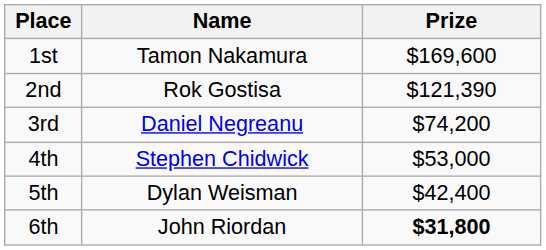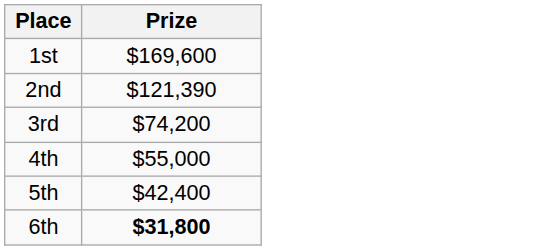- column: Name | Tamon Nakamura | Rok Gostisa | Daniel Negreanu | Stephen Chidwick | Dylan Weisman | John Riordan
4th | Prize: $53,000 -> $55,000
